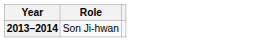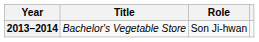+ column: Title | Bachelor's Vegetable Store
